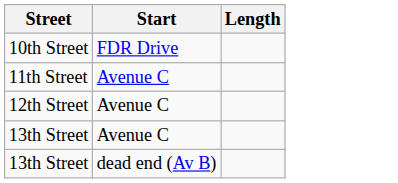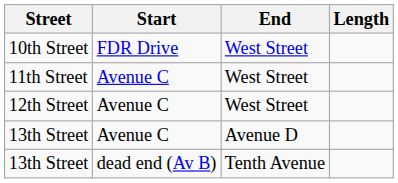+ column: End | West Street | West Street | West Street | Avenue D | Tenth Avenue
